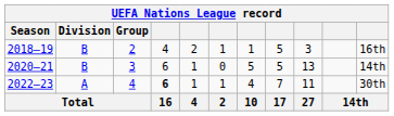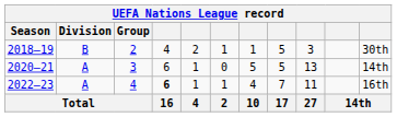2018–19 | column 11: 16th -> 30th
2020–21 | Division: B -> A
2022–23 | column 11: 30th -> 16th
